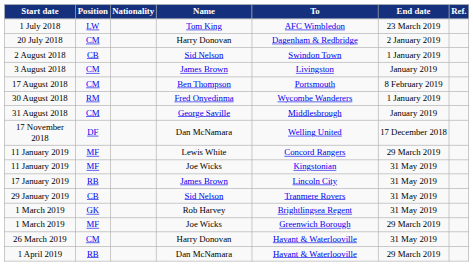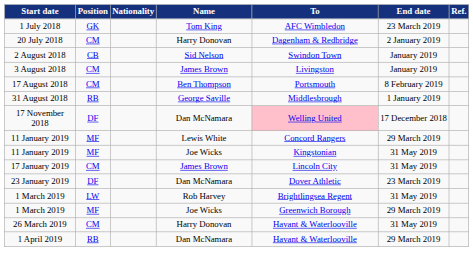1 July 2018 | Position: LW -> GK
2 August 2018 | End date: 1 January 2019 -> January 2019
- row: 30 August 2018 | RM | Fred Onyedinma | Wycombe Wanderers | 1 January 2019
31 August 2018 | Position: CM -> RB
31 August 2018 | End date: January 2019 -> 1 January 2019
17 November 2018 | To: no background -> pink background
17 January 2019 | Position: RB -> CM
+ row: 23 January 2019 | DF | Dan McNamara | Dover Athletic | 23 March 2019
- row: 29 January 2019 | CB | Sid Nelson | Tranmere Rovers | 31 May 2019
1 March 2019 / Rob Harvey | Position: GK -> LW
